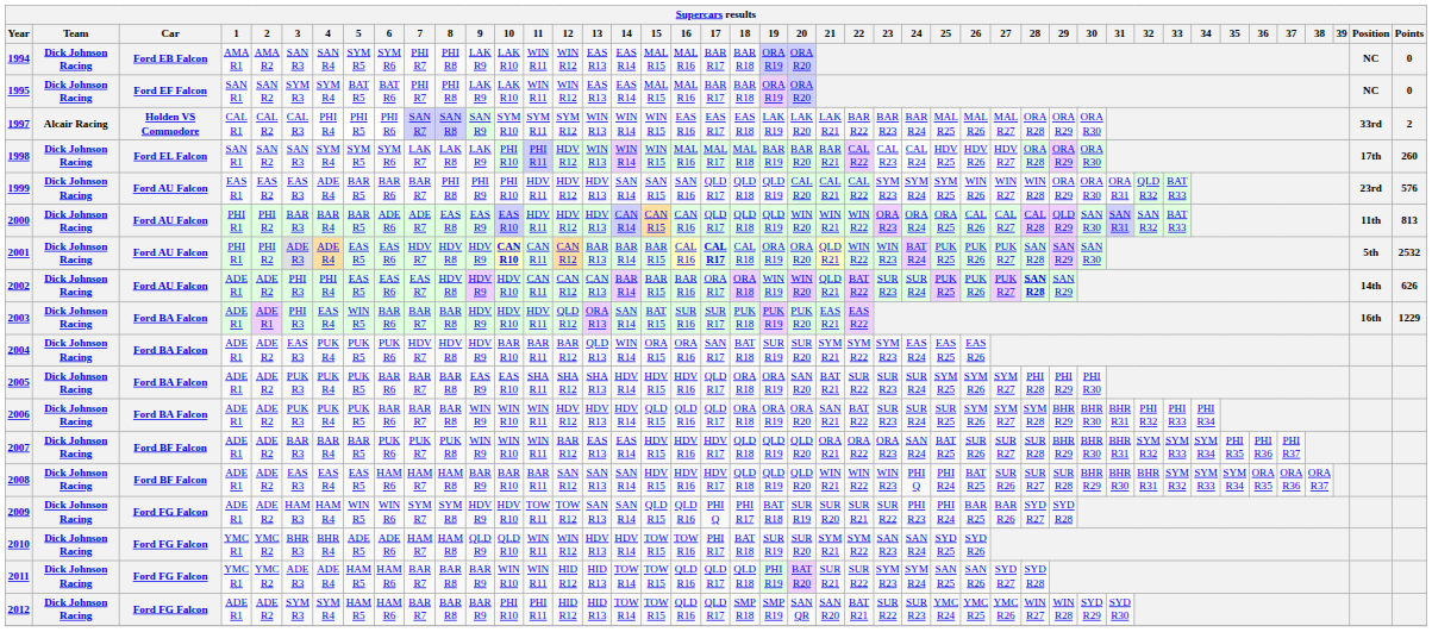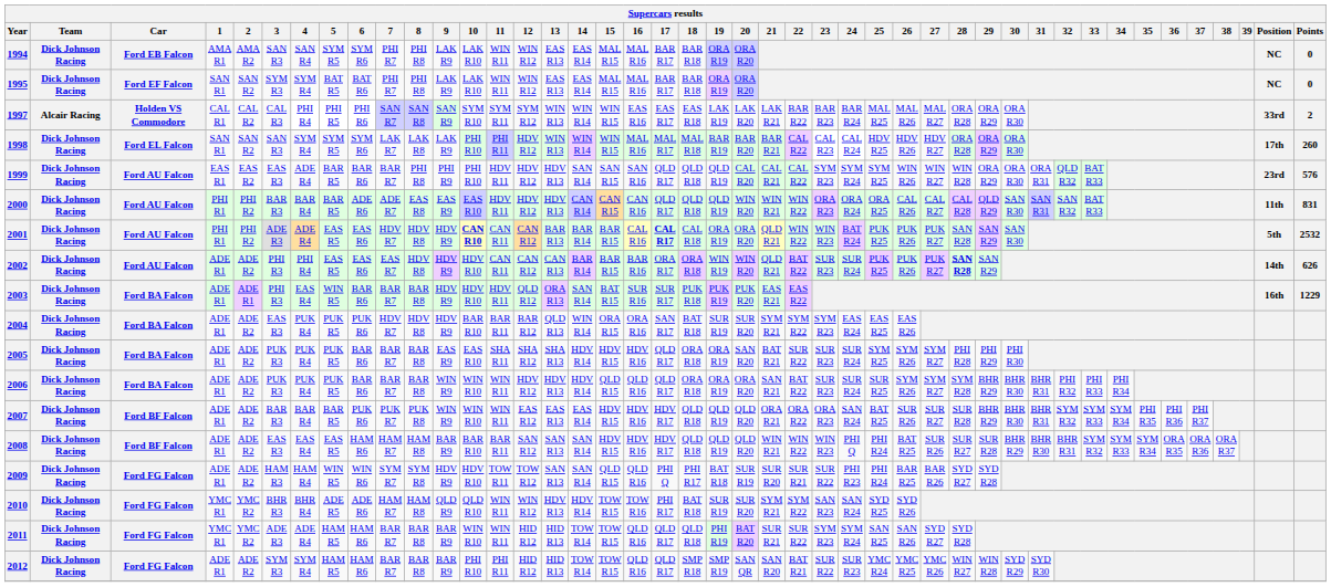2000 | Points: 813 -> 831
2007 | 12: BAR R12 -> EAS R12
